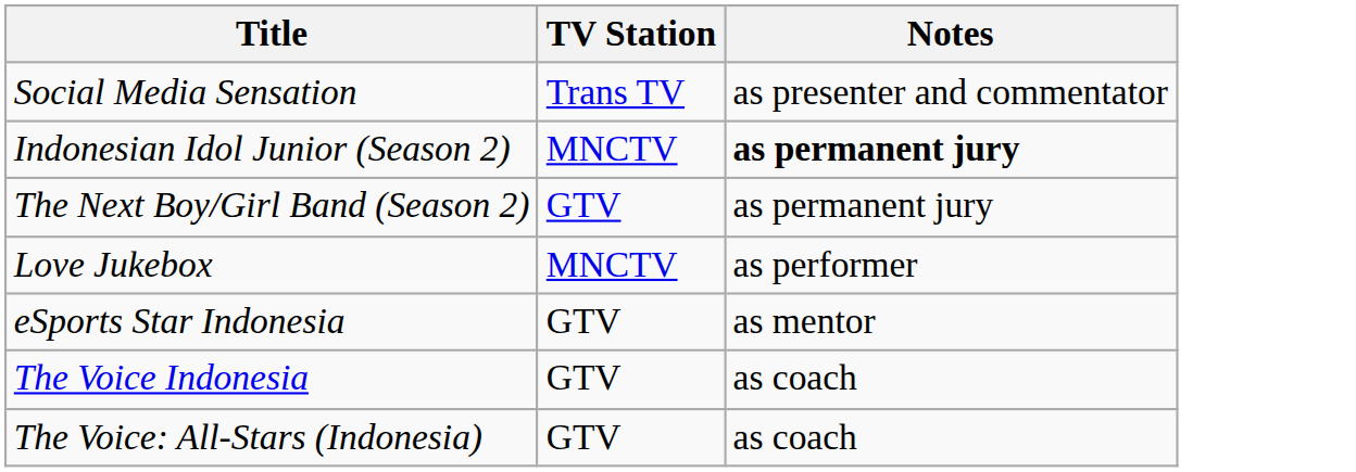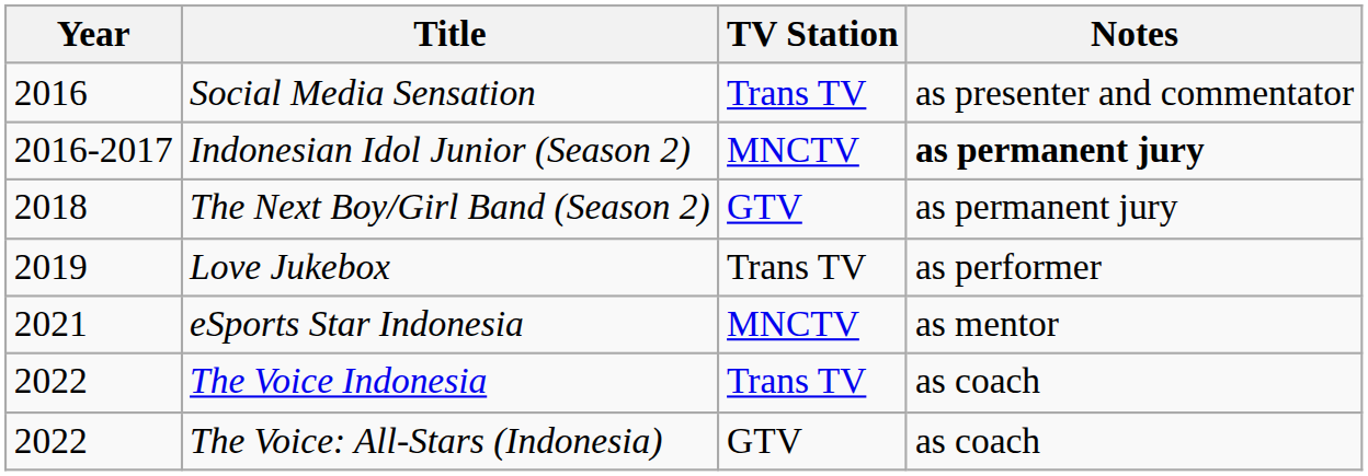+ column: Year | 2016 | 2016-2017 | 2018 | 2019 | 2021 | 2022 | 2022
Love Jukebox | TV Station: MNCTV -> Trans TV
eSports Star Indonesia | TV Station: GTV -> MNCTV
The Voice Indonesia | TV Station: GTV -> Trans TV
